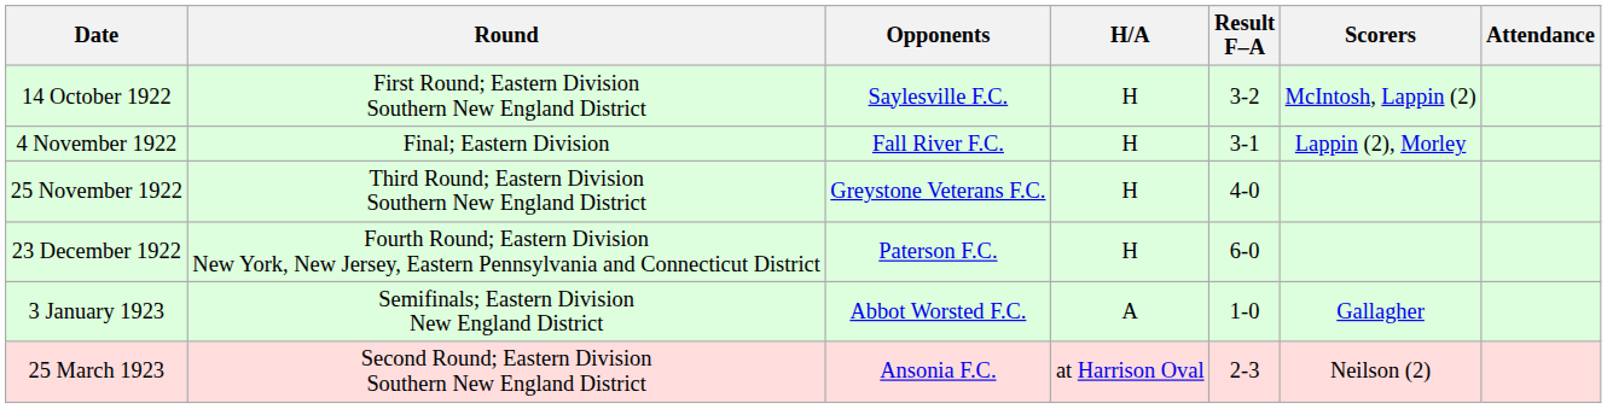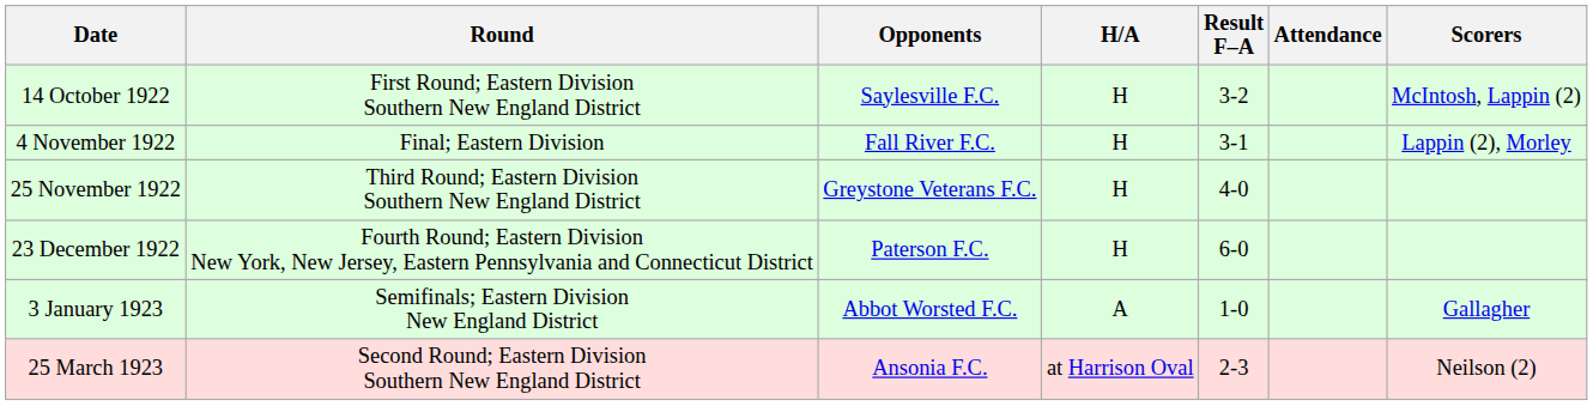columns swapped: Scorers <-> Attendance
